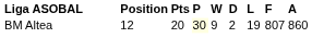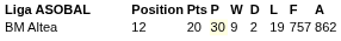BM Altea | F: 807 -> 757
BM Altea | A: 860 -> 862
